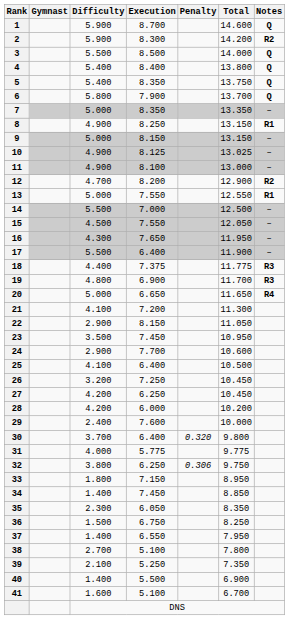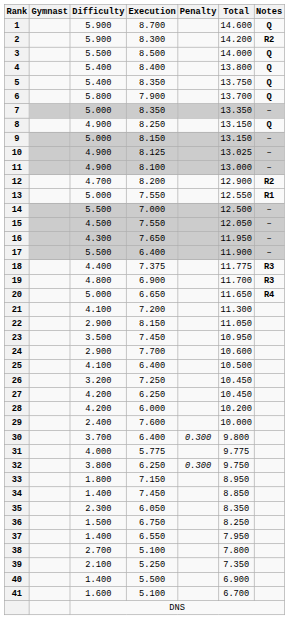8 | Notes: R1 -> Q
30 | Penalty: 0.320 -> 0.300
32 | Penalty: 0.306 -> 0.300
